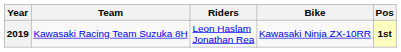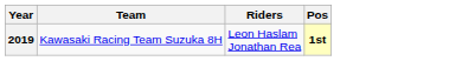- column: Bike | Kawasaki Ninja ZX-10RR
